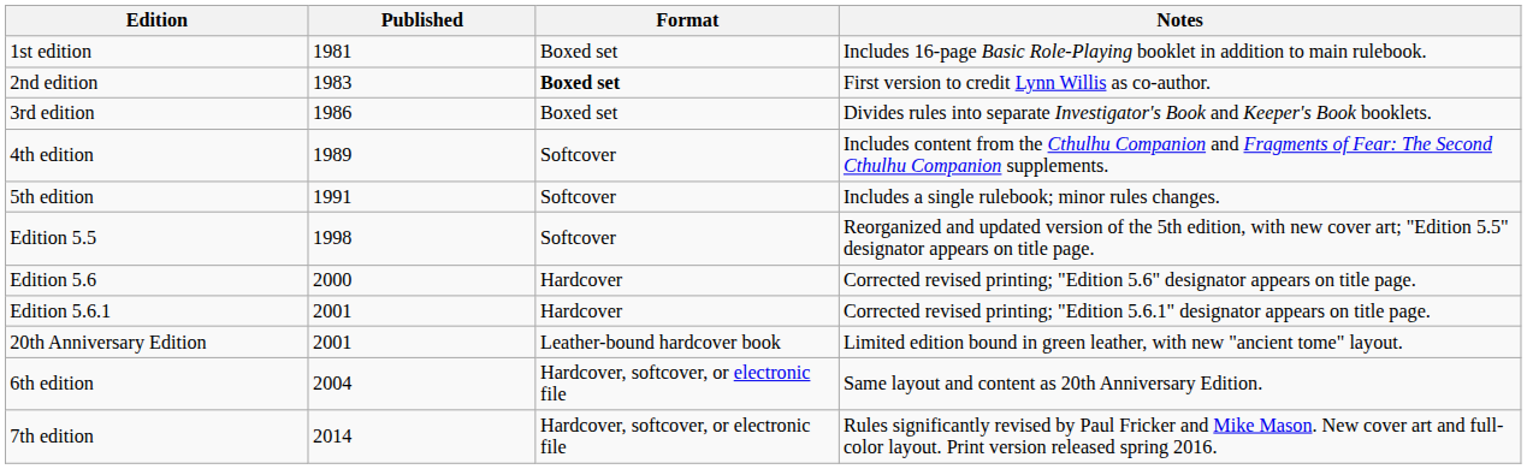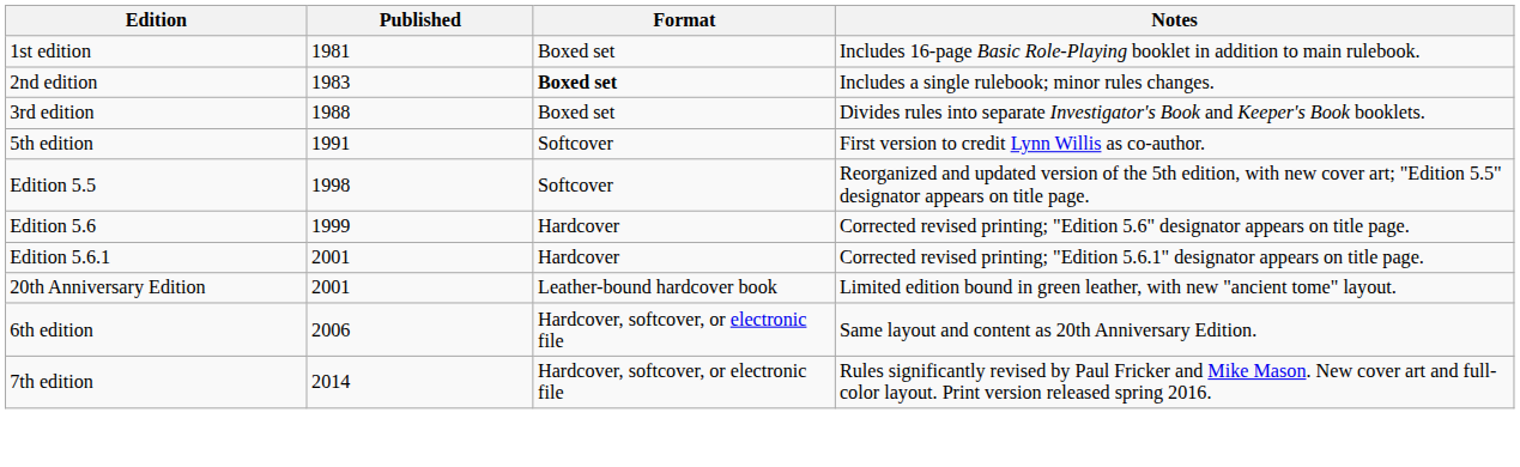2nd edition | Notes: First version to credit Lynn Willis as co-author. -> Includes a single rulebook; minor rules changes.
3rd edition | Published: 1986 -> 1988
- row: 4th edition | 1989 | Softcover | Includes content from the Cthulhu Companion and Fragments of Fear: The Second Cthulhu Companion supplements.
5th edition | Notes: Includes a single rulebook; minor rules changes. -> First version to credit Lynn Willis as co-author.
Edition 5.6 | Published: 2000 -> 1999
6th edition | Published: 2004 -> 2006
